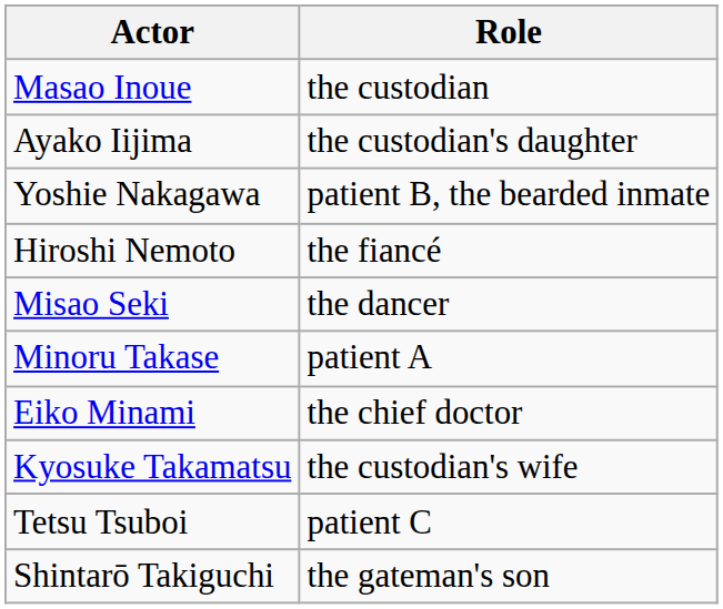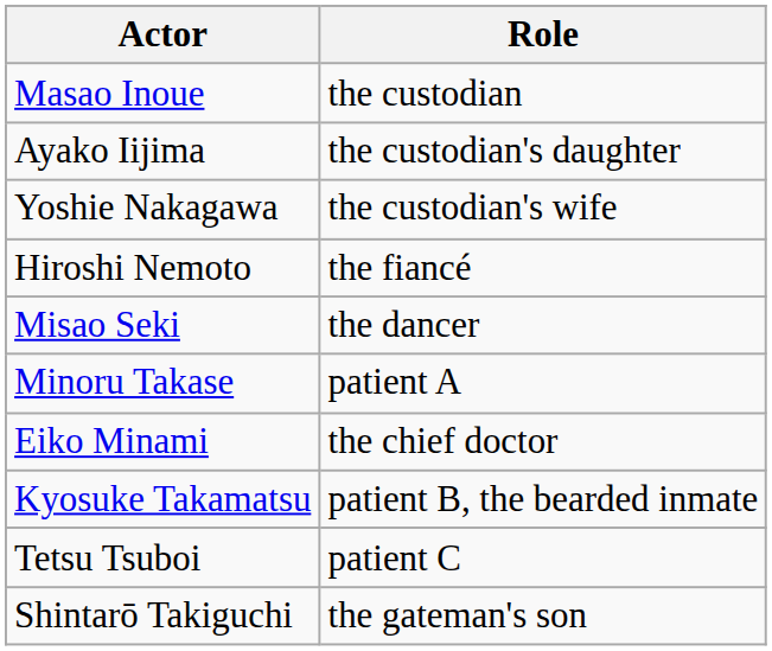Yoshie Nakagawa | Role: patient B, the bearded inmate -> the custodian's wife
Kyosuke Takamatsu | Role: the custodian's wife -> patient B, the bearded inmate
